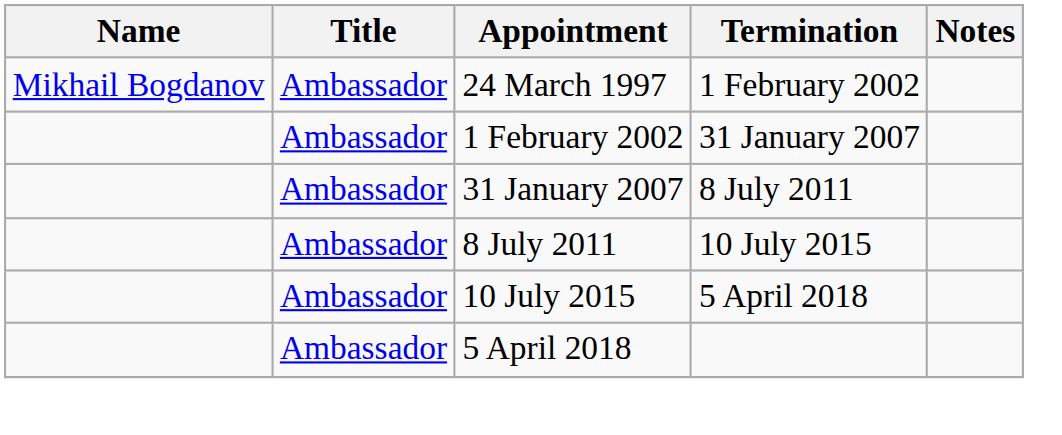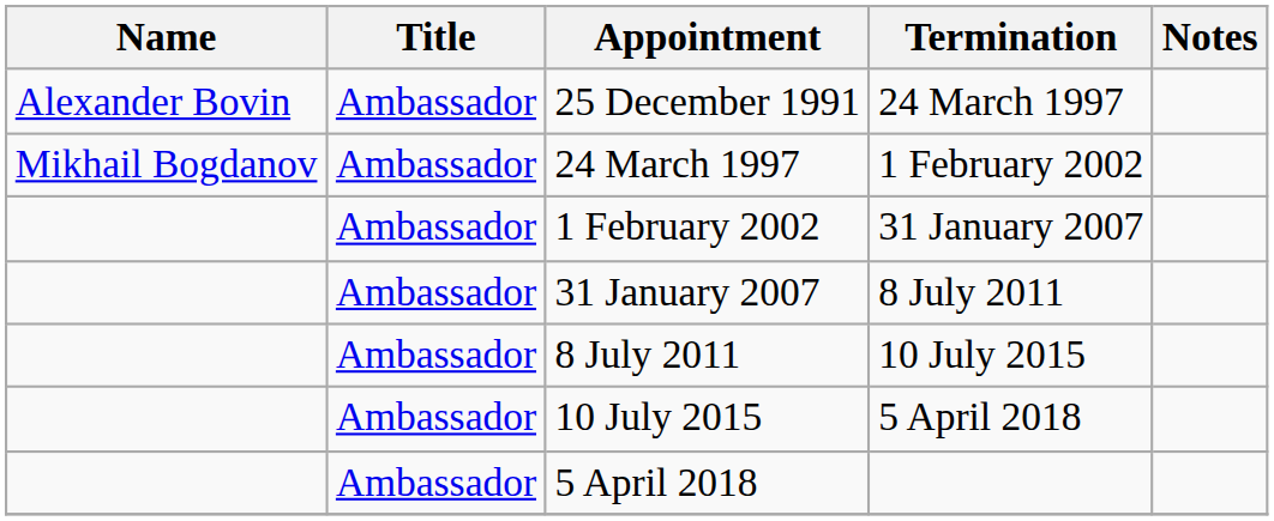+ row: Alexander Bovin | Ambassador | 25 December 1991 | 24 March 1997
